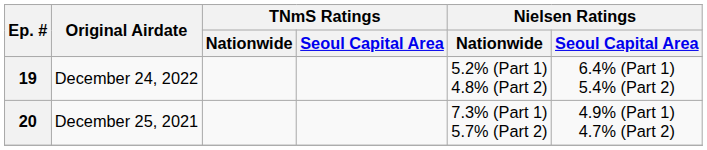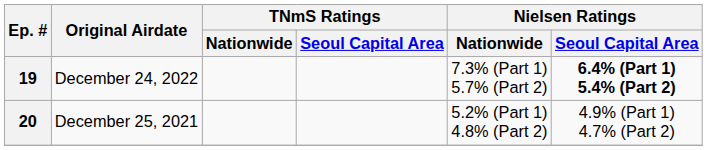19 | Nielsen Ratings / Nationwide: 5.2% (Part 1) 4.8% (Part 2) -> 7.3% (Part 1) 5.7% (Part 2)
19 | Nielsen Ratings / Seoul Capital Area: normal -> bold
20 | Nielsen Ratings / Nationwide: 7.3% (Part 1) 5.7% (Part 2) -> 5.2% (Part 1) 4.8% (Part 2)
